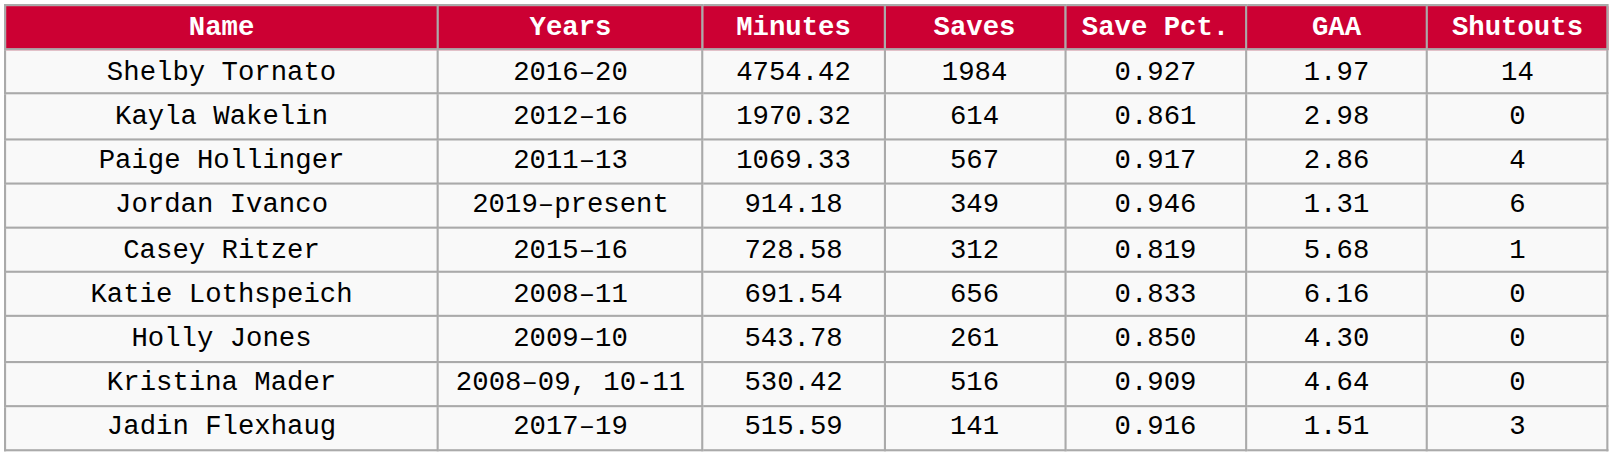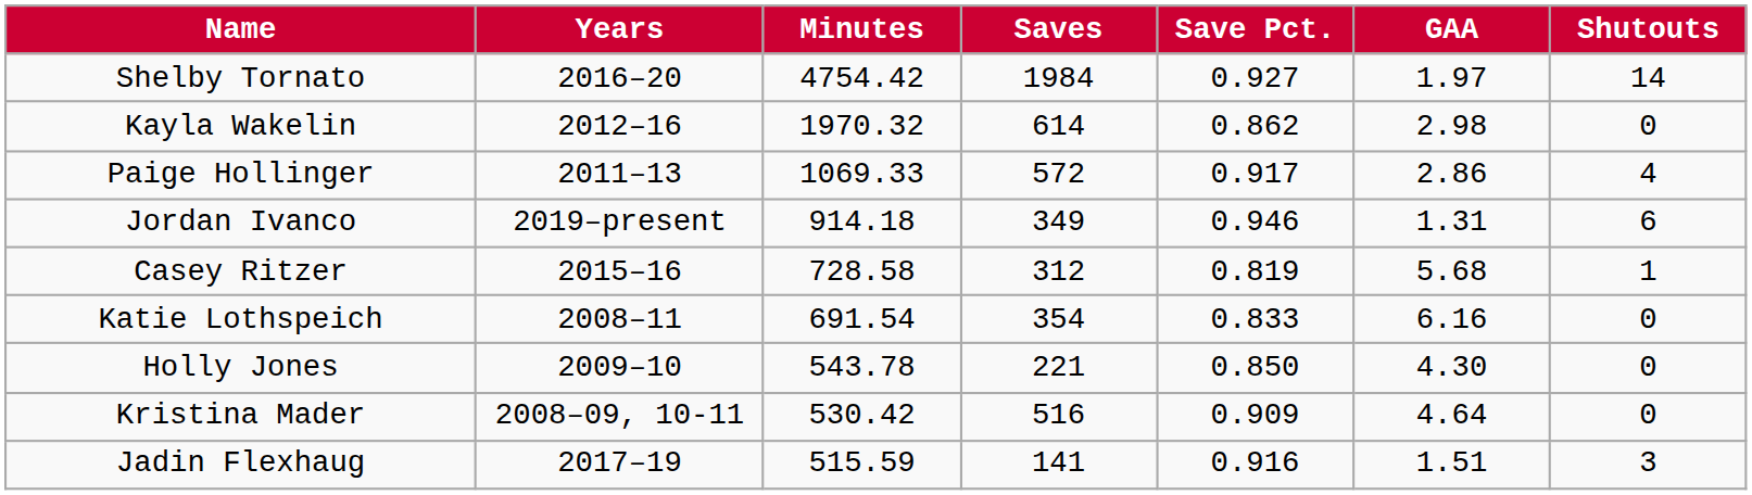Kayla Wakelin | Save Pct.: 0.861 -> 0.862
Paige Hollinger | Saves: 567 -> 572
Katie Lothspeich | Saves: 656 -> 354
Holly Jones | Saves: 261 -> 221
